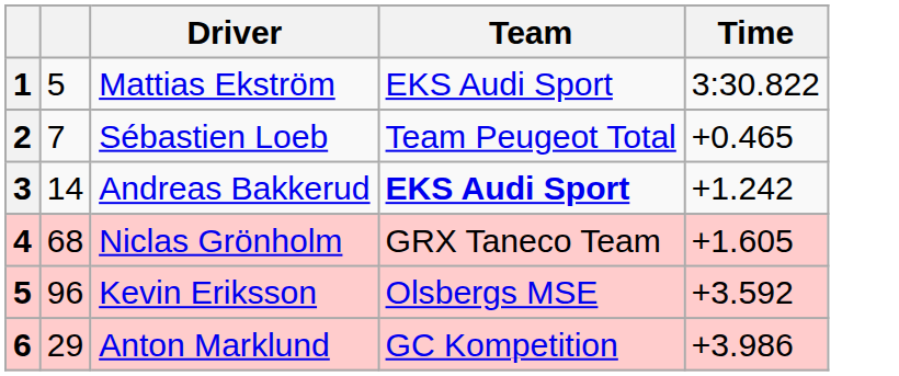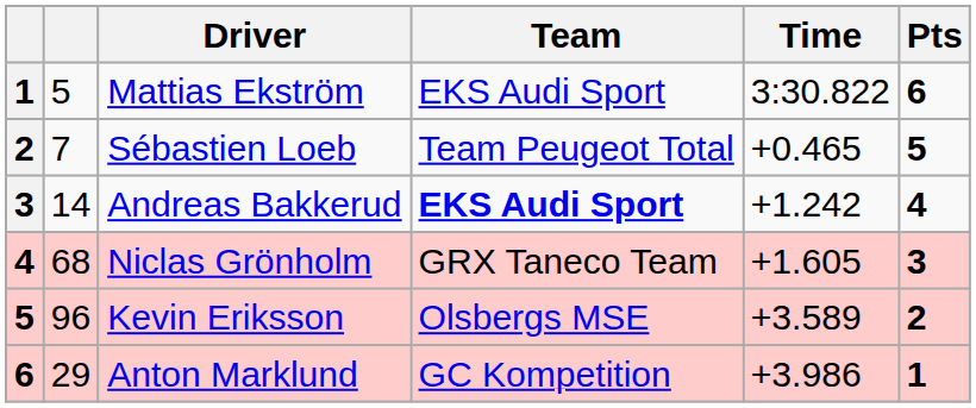+ column: Pts | 6 | 5 | 4 | 3 | 2 | 1
Kevin Eriksson | Time: +3.592 -> +3.589
